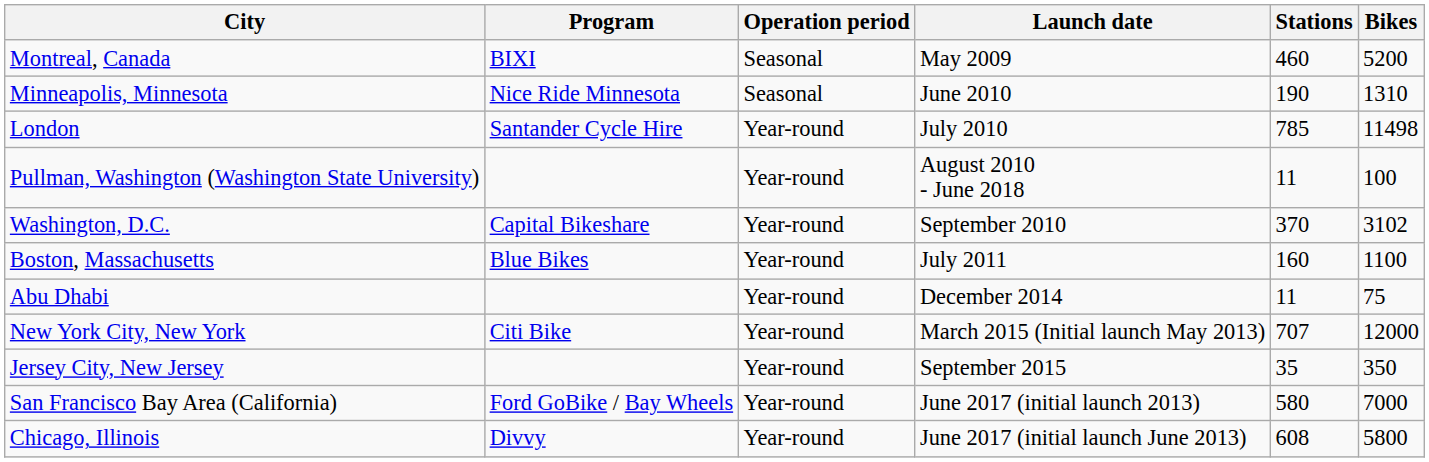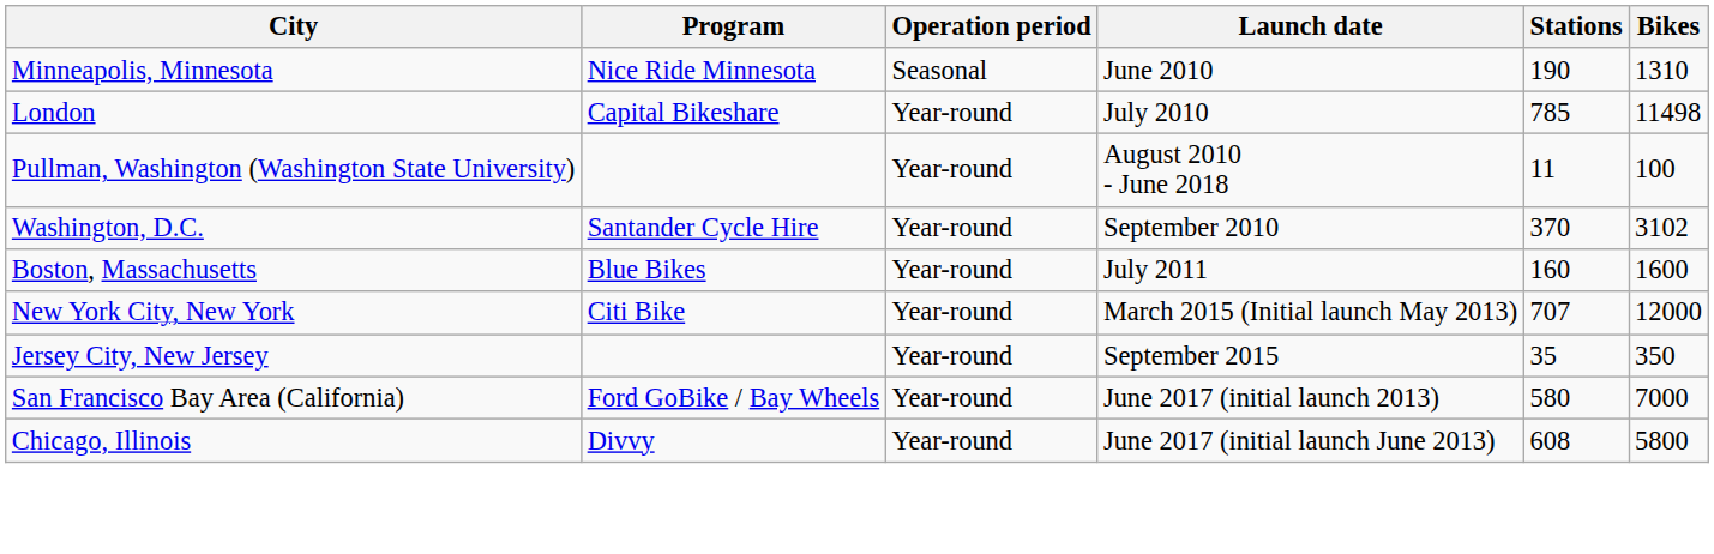- row: Montreal, Canada | BIXI | Seasonal | May 2009 | 460 | 5200
London | Program: Santander Cycle Hire -> Capital Bikeshare
Washington, D.C. | Program: Capital Bikeshare -> Santander Cycle Hire
Boston, Massachusetts | Bikes: 1100 -> 1600
- row: Abu Dhabi | Year-round | December 2014 | 11 | 75
